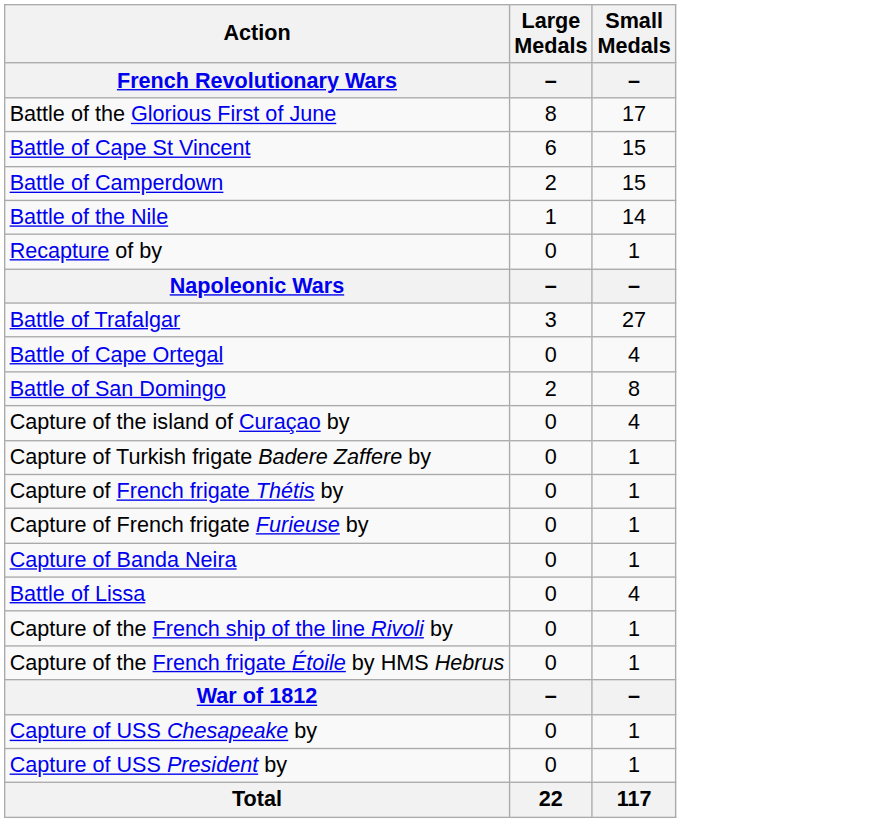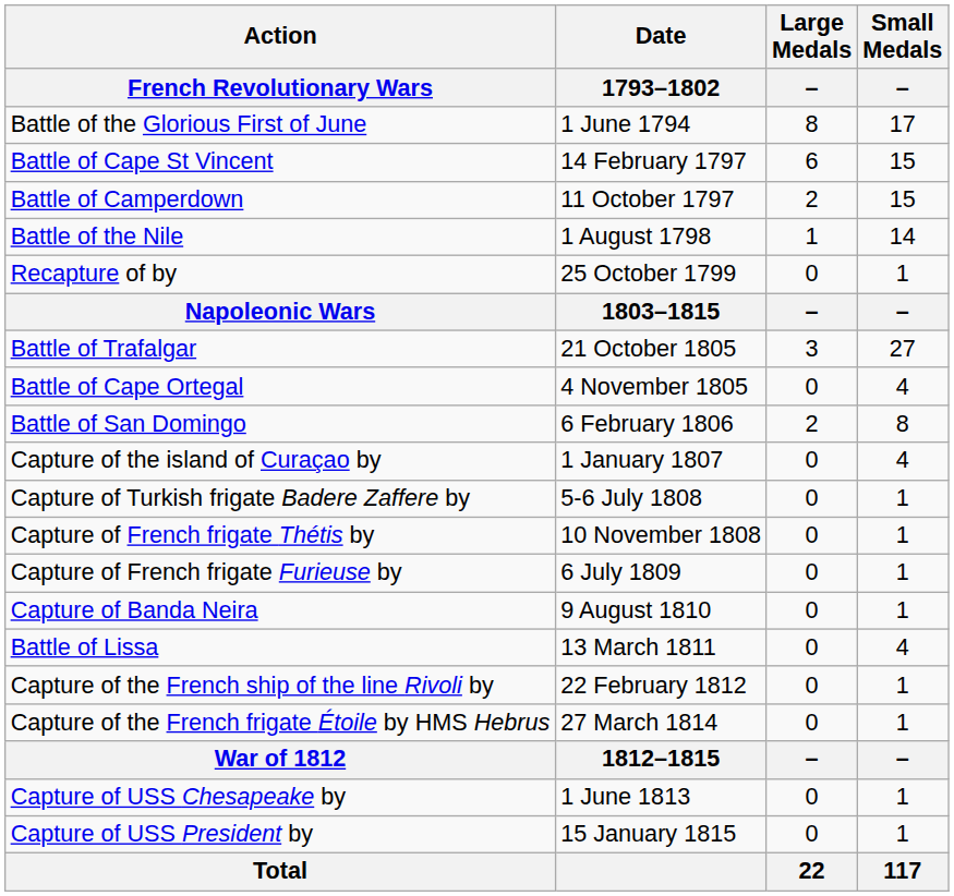+ column: Date | 1793–1802 | 1 June 1794 | 14 February 1797 | 11 October 1797 | 1 August 1798 | 25 October 1799 | 1803–1815 | 21 October 1805 | 4 November 1805 | 6 February 1806 | 1 January 1807 | 5-6 July 1808 | 10 November 1808 | 6 July 1809 | 9 August 1810 | 13 March 1811 | 22 February 1812 | 27 March 1814 | 1812–1815 | 1 June 1813 | 15 January 1815
